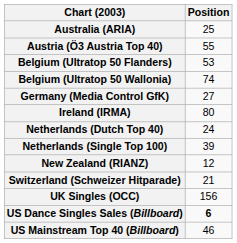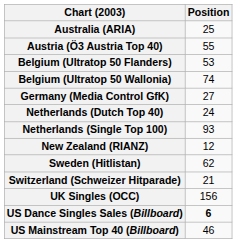- row: Ireland (IRMA) | 80
Netherlands (Single Top 100) | Position: 39 -> 93
+ row: Sweden (Hitlistan) | 62
